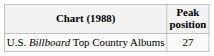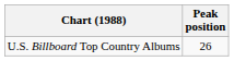U.S. Billboard Top Country Albums | Peak position: 27 -> 26
